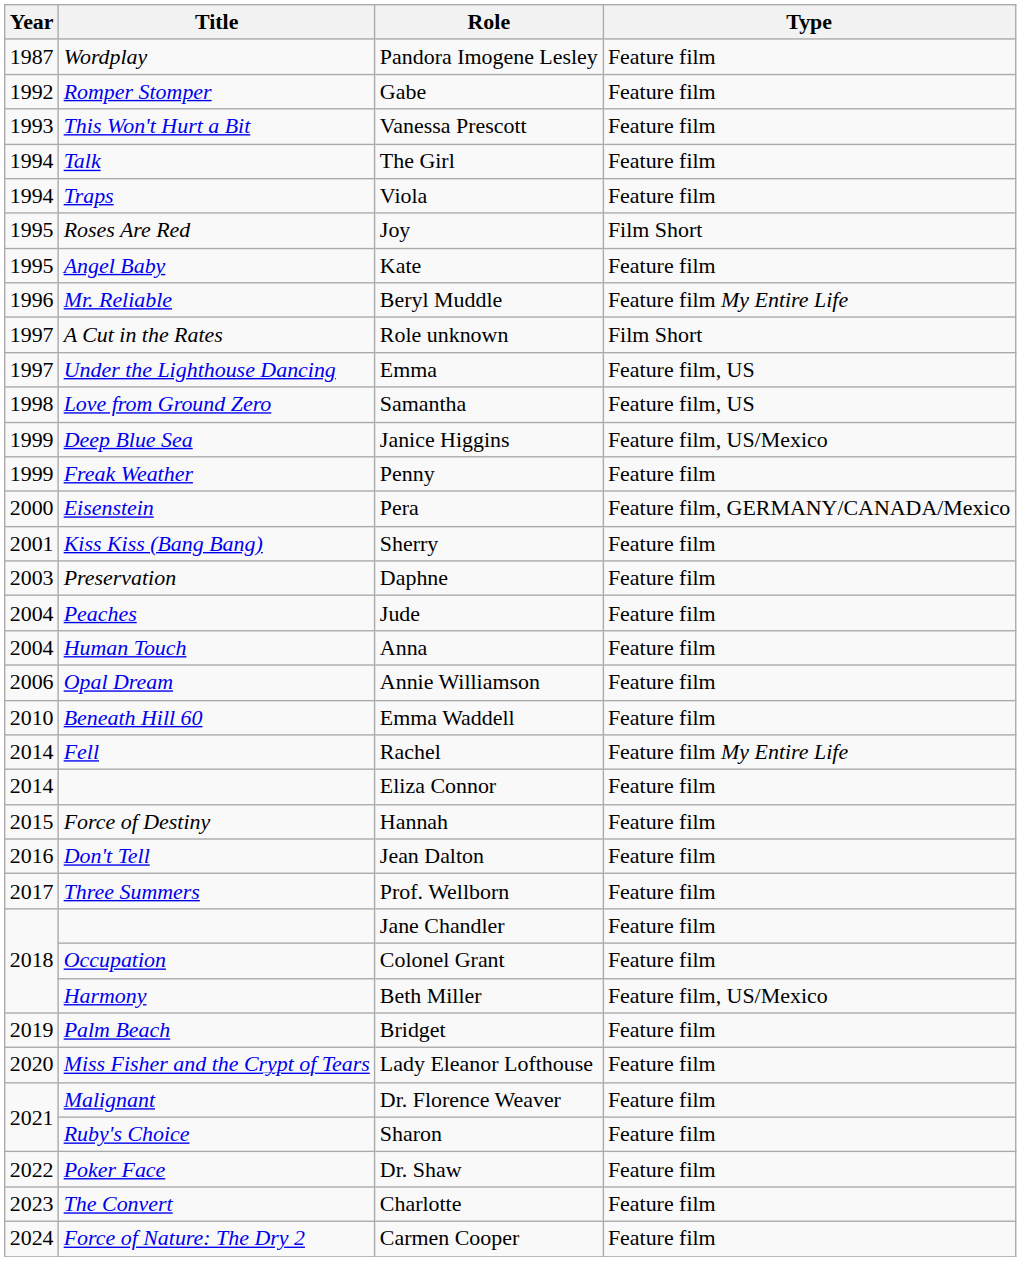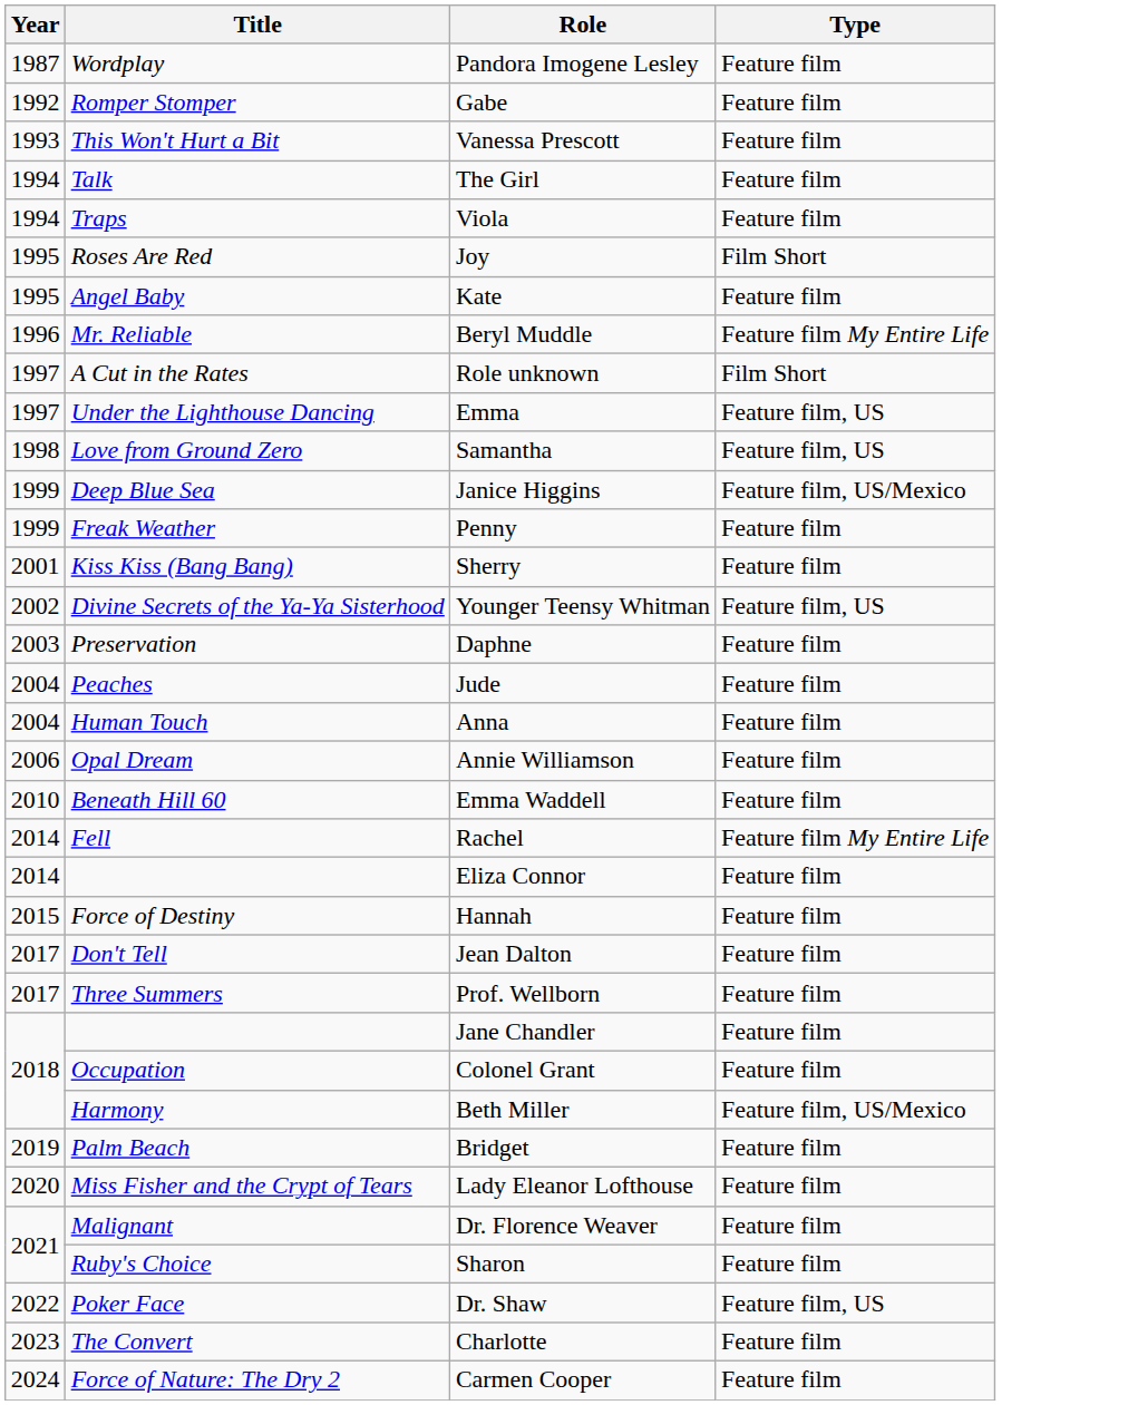- row: 2000 | Eisenstein | Pera | Feature film, GERMANY/CANADA/Mexico
+ row: 2002 | Divine Secrets of the Ya-Ya Sisterhood | Younger Teensy Whitman | Feature film, US
Jean Dalton | Year: 2016 -> 2017
Dr. Shaw | Type: Feature film -> Feature film, US
